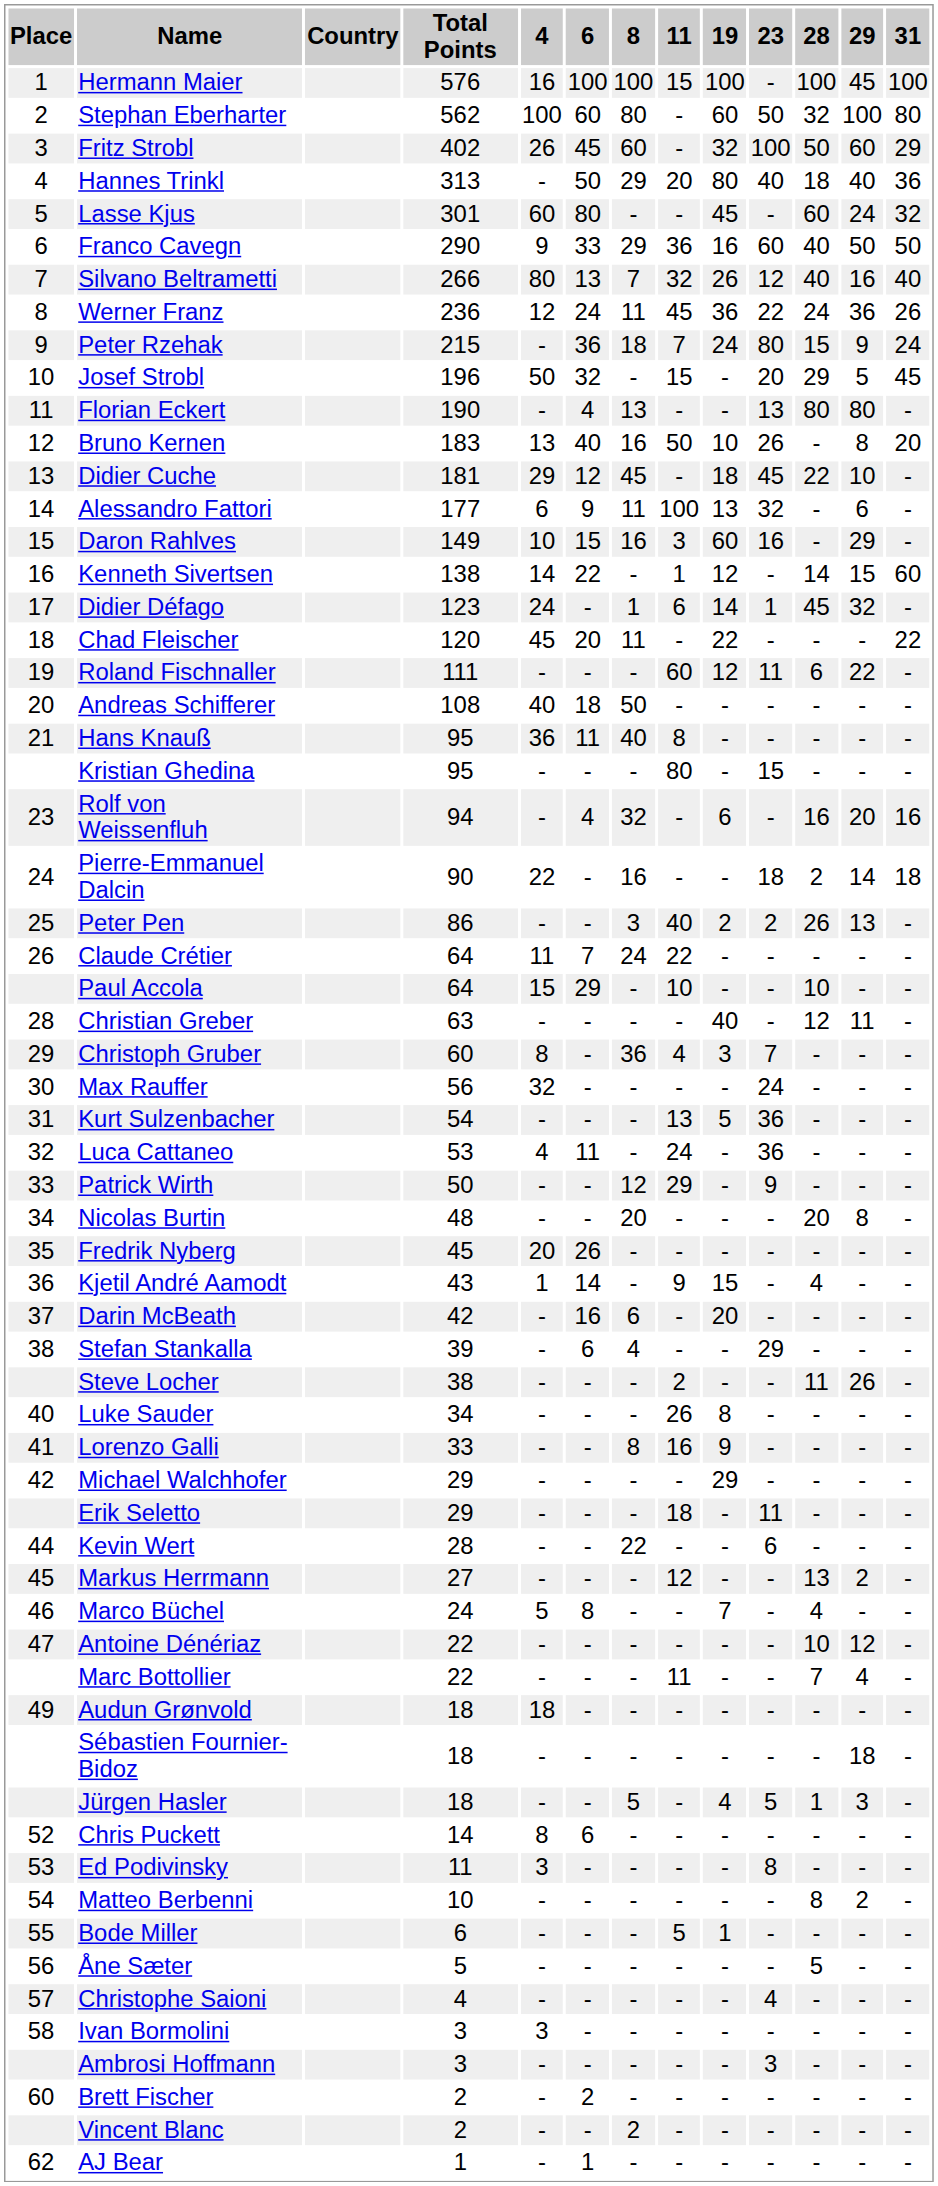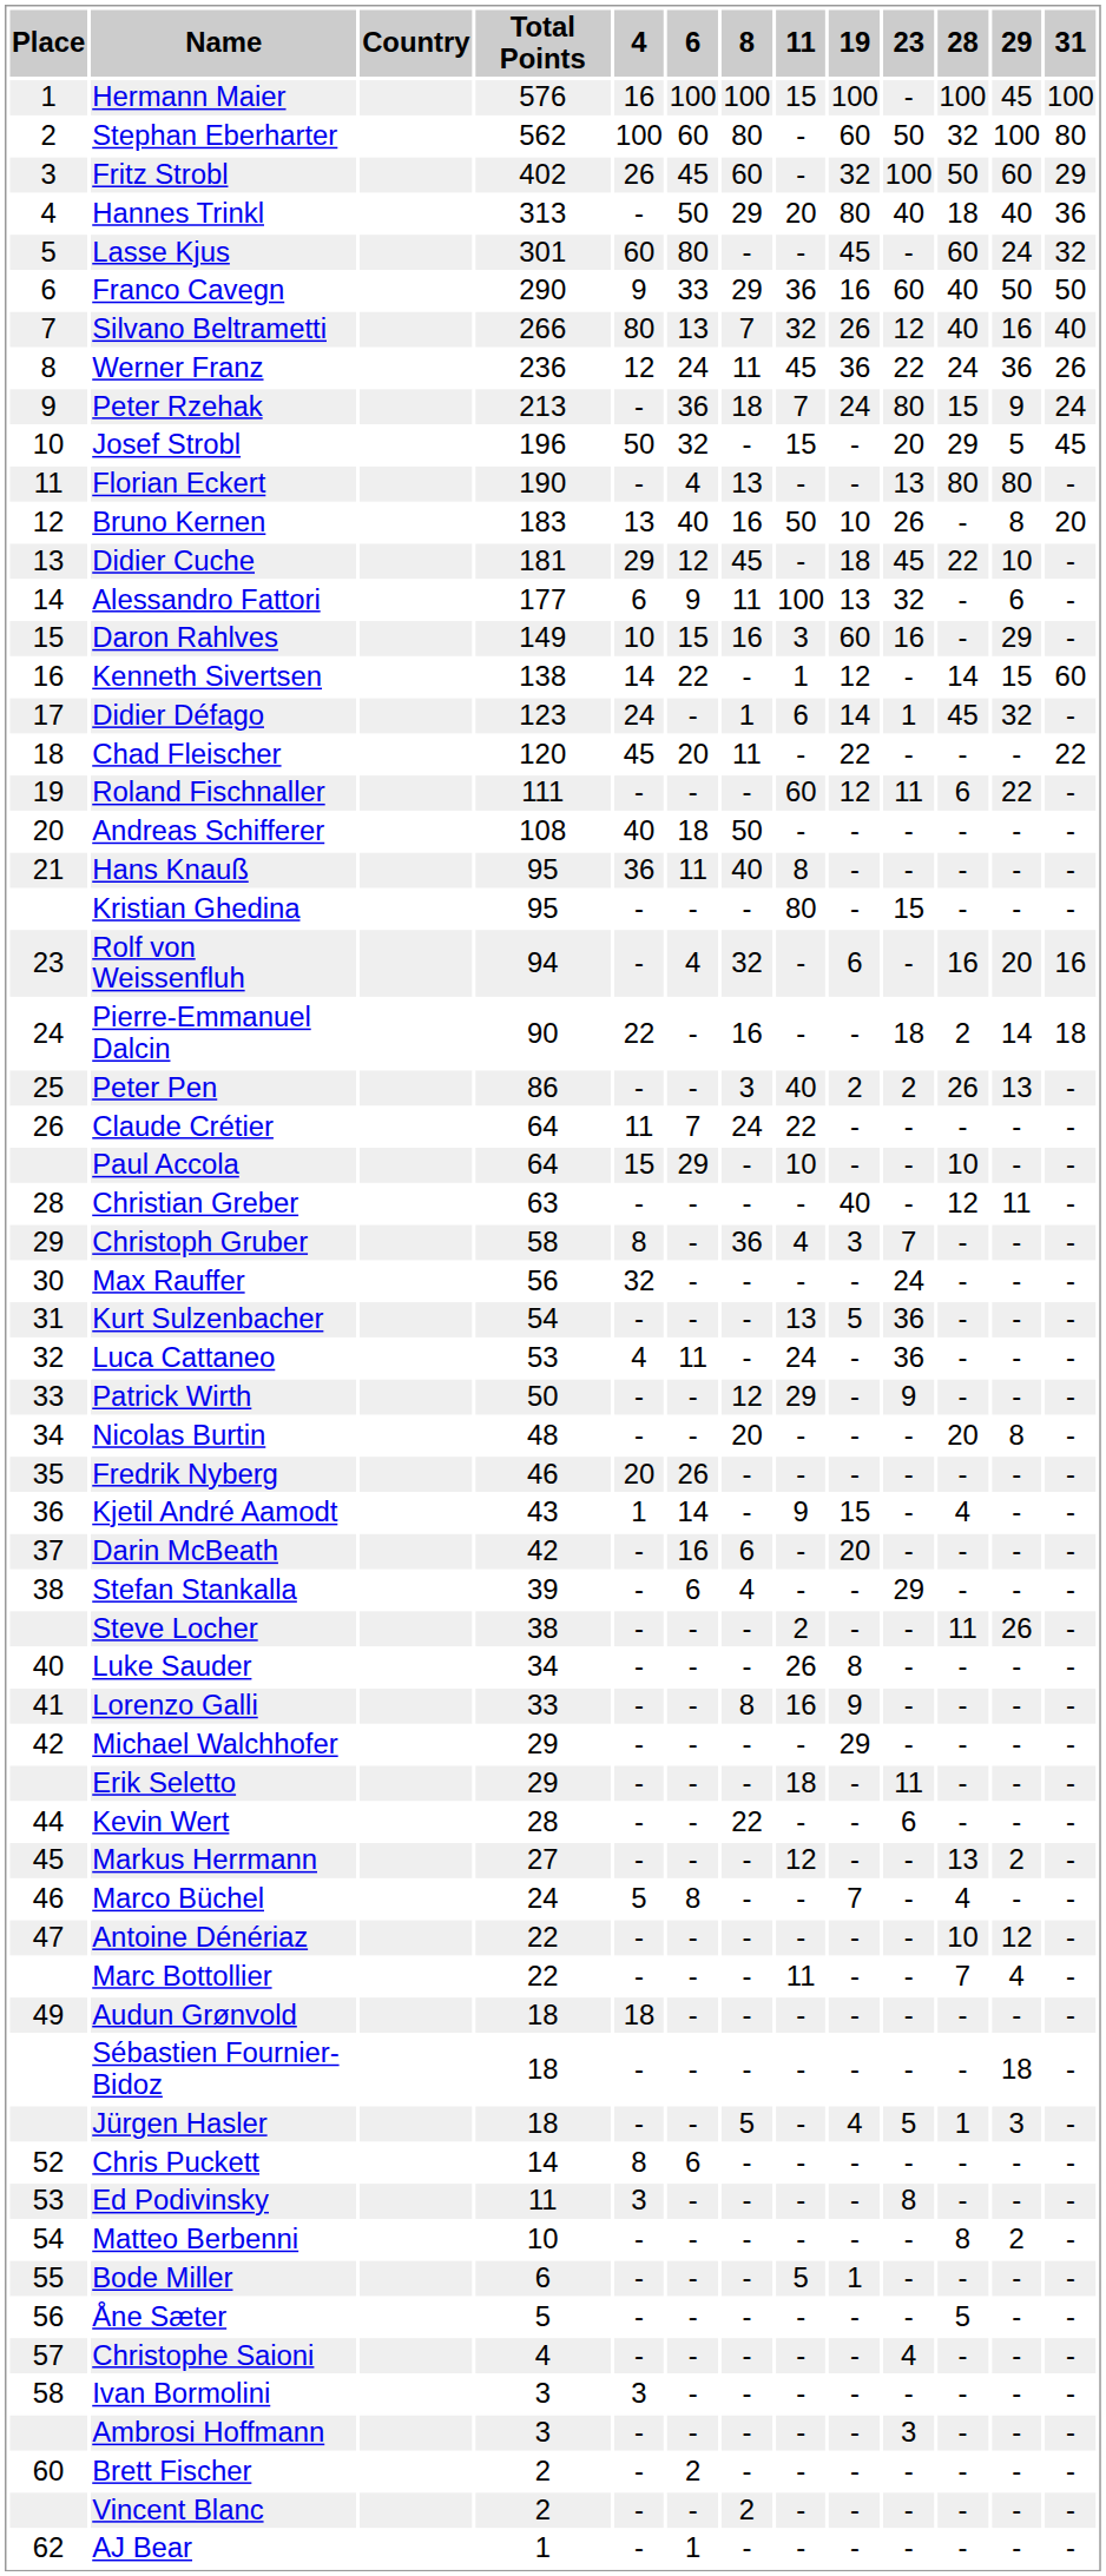Peter Rzehak | Total Points: 215 -> 213
Christoph Gruber | Total Points: 60 -> 58
Fredrik Nyberg | Total Points: 45 -> 46
